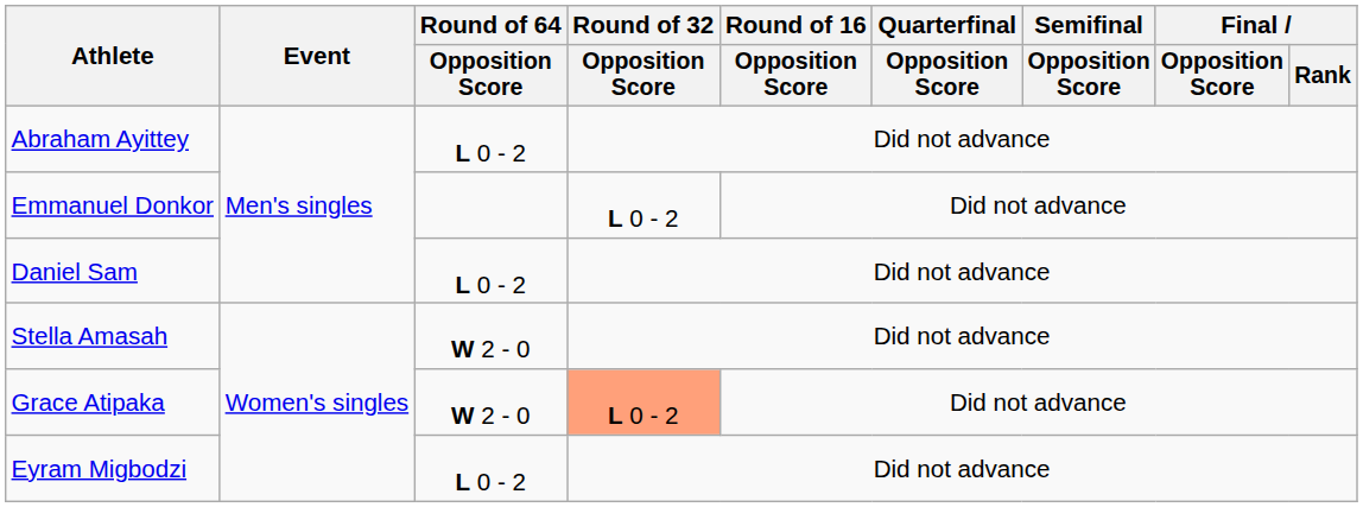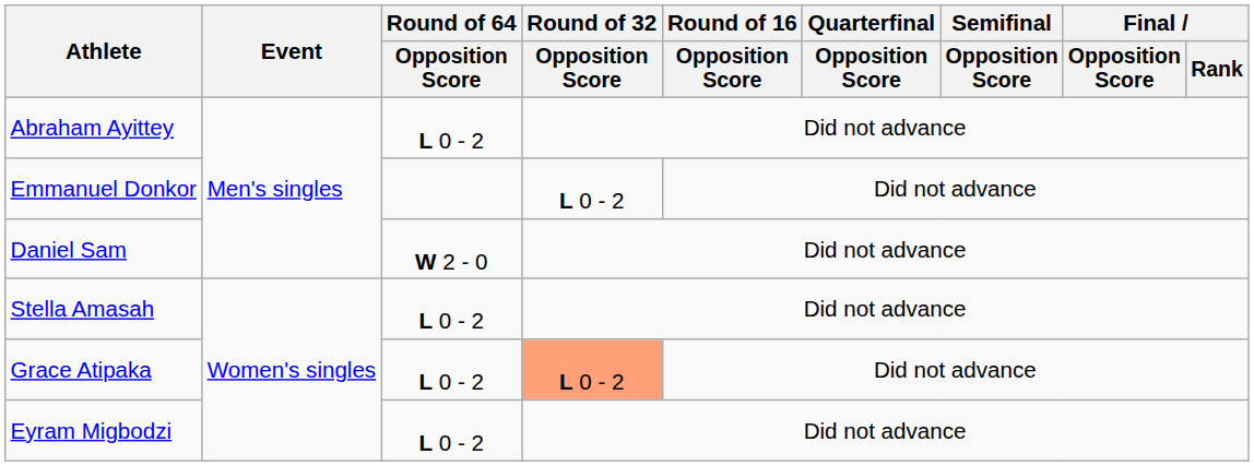Daniel Sam | Round of 64 / Opposition Score: L 0 - 2 -> W 2 - 0
Stella Amasah | Round of 64 / Opposition Score: W 2 - 0 -> L 0 - 2
Grace Atipaka | Round of 64 / Opposition Score: W 2 - 0 -> L 0 - 2
